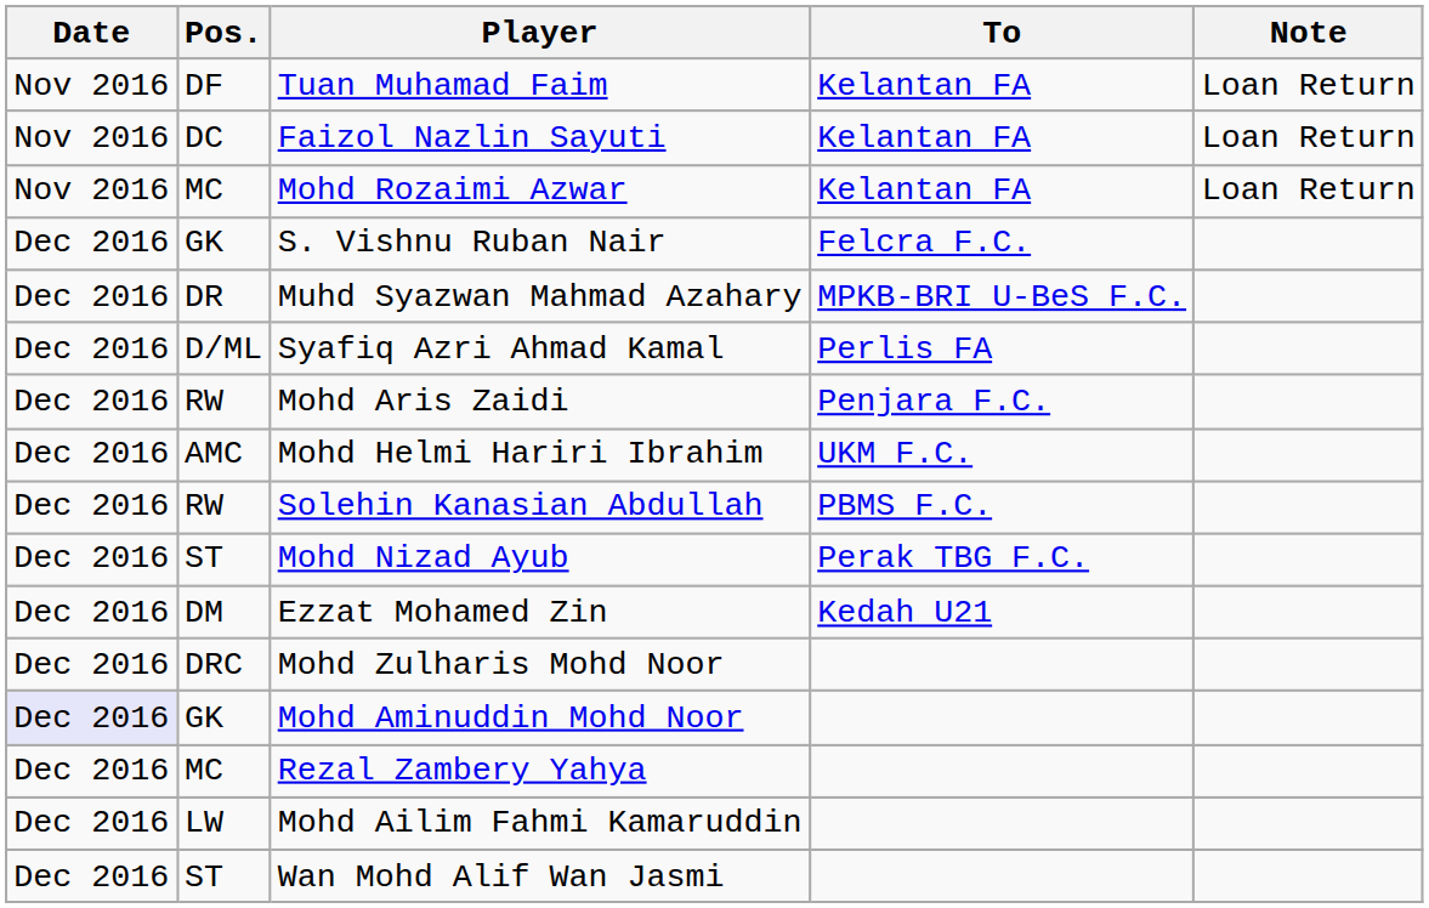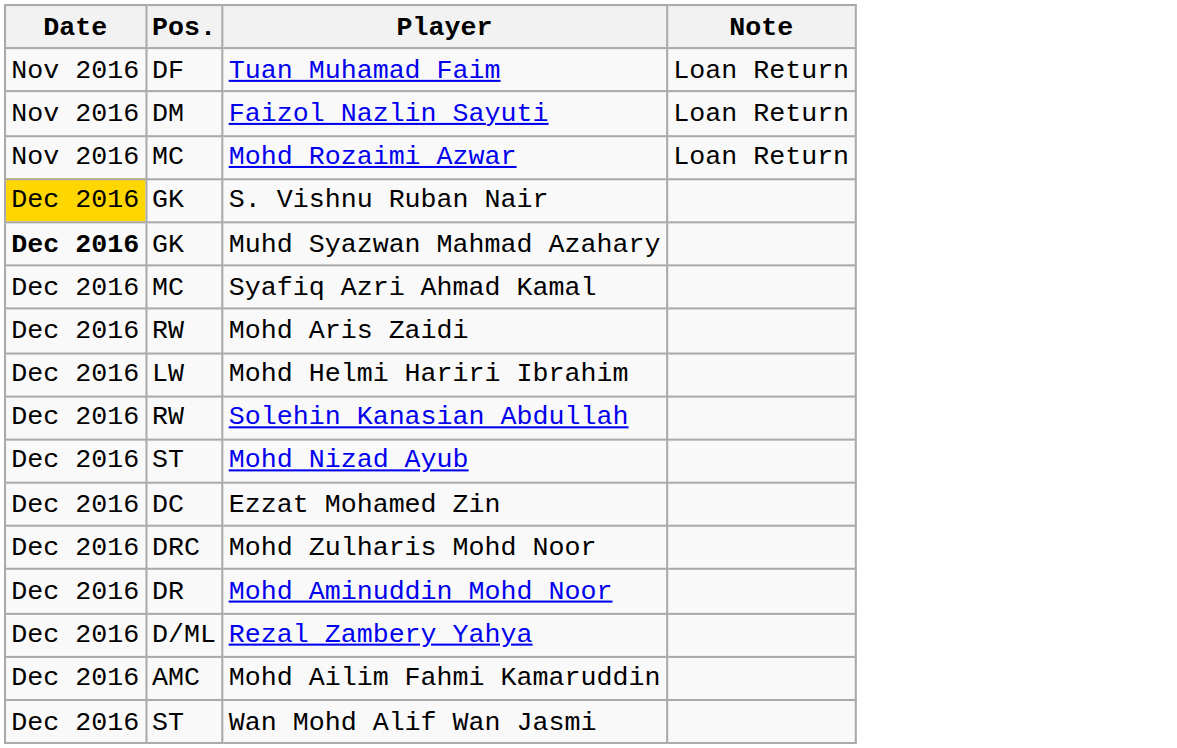- column: To | Kelantan FA | Kelantan FA | Kelantan FA | Felcra F.C. | MPKB-BRI U-BeS F.C. | Perlis FA | Penjara F.C. | UKM F.C. | PBMS F.C. | Perak TBG F.C. | Kedah U21
Faizol Nazlin Sayuti | Pos.: DC -> DM
S. Vishnu Ruban Nair | Date: no background -> gold background
Muhd Syazwan Mahmad Azahary | Date: normal -> bold
Muhd Syazwan Mahmad Azahary | Pos.: DR -> GK
Syafiq Azri Ahmad Kamal | Pos.: D/ML -> MC
Mohd Helmi Hariri Ibrahim | Pos.: AMC -> LW
Ezzat Mohamed Zin | Pos.: DM -> DC
Mohd Aminuddin Mohd Noor | Date: lavender background -> no background
Mohd Aminuddin Mohd Noor | Pos.: GK -> DR
Rezal Zambery Yahya | Pos.: MC -> D/ML
Mohd Ailim Fahmi Kamaruddin | Pos.: LW -> AMC
